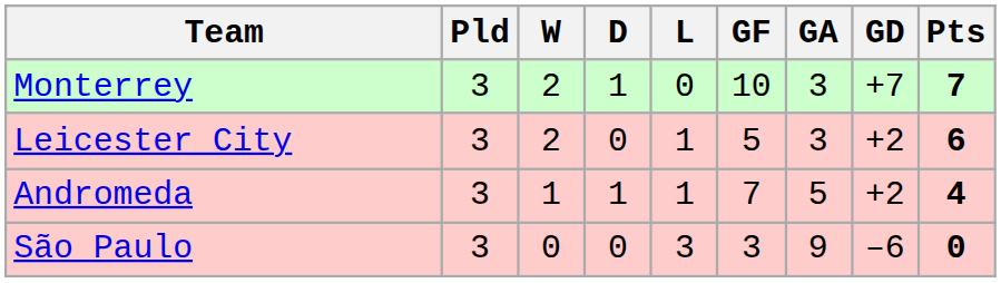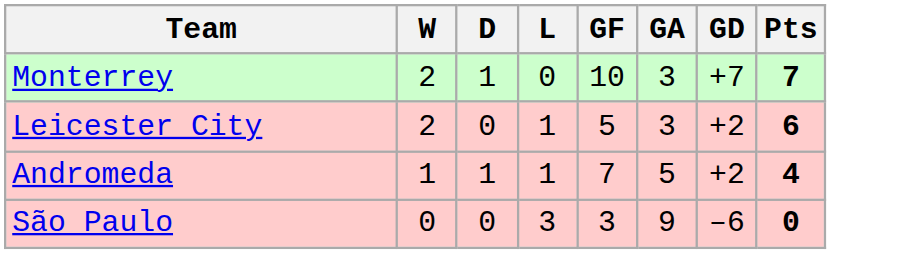- column: Pld | 3 | 3 | 3 | 3
